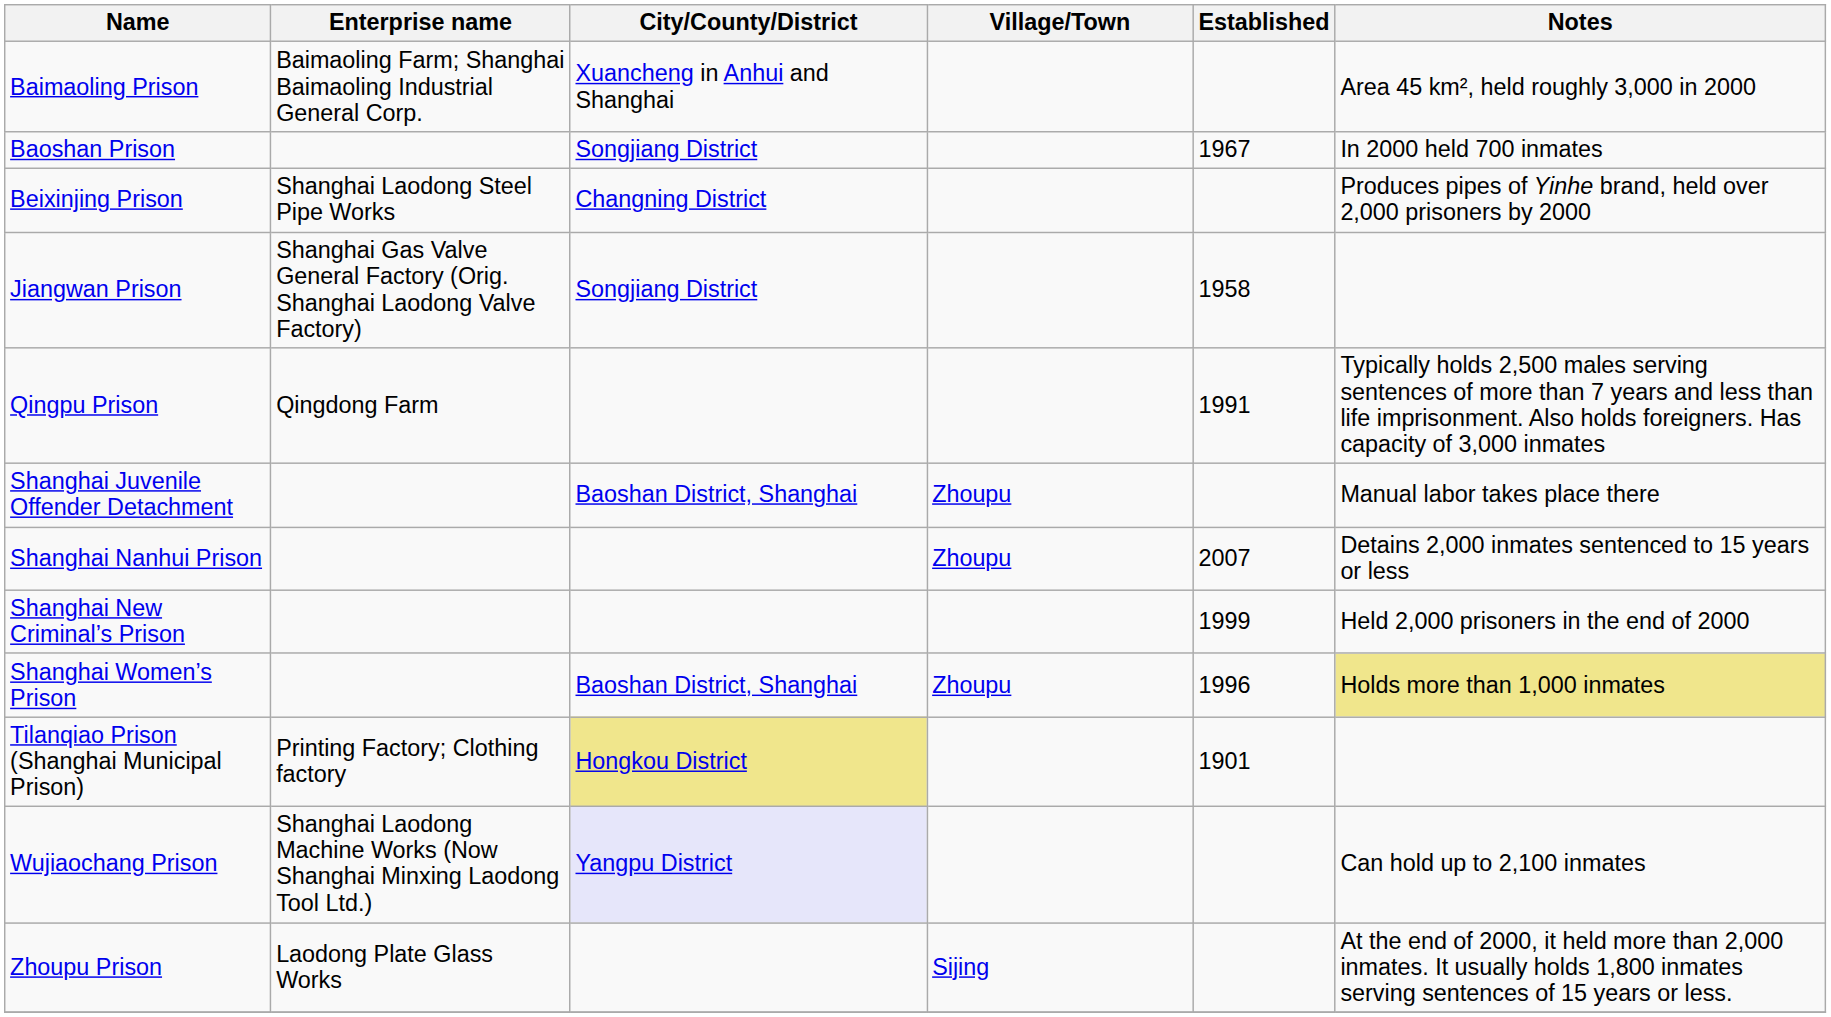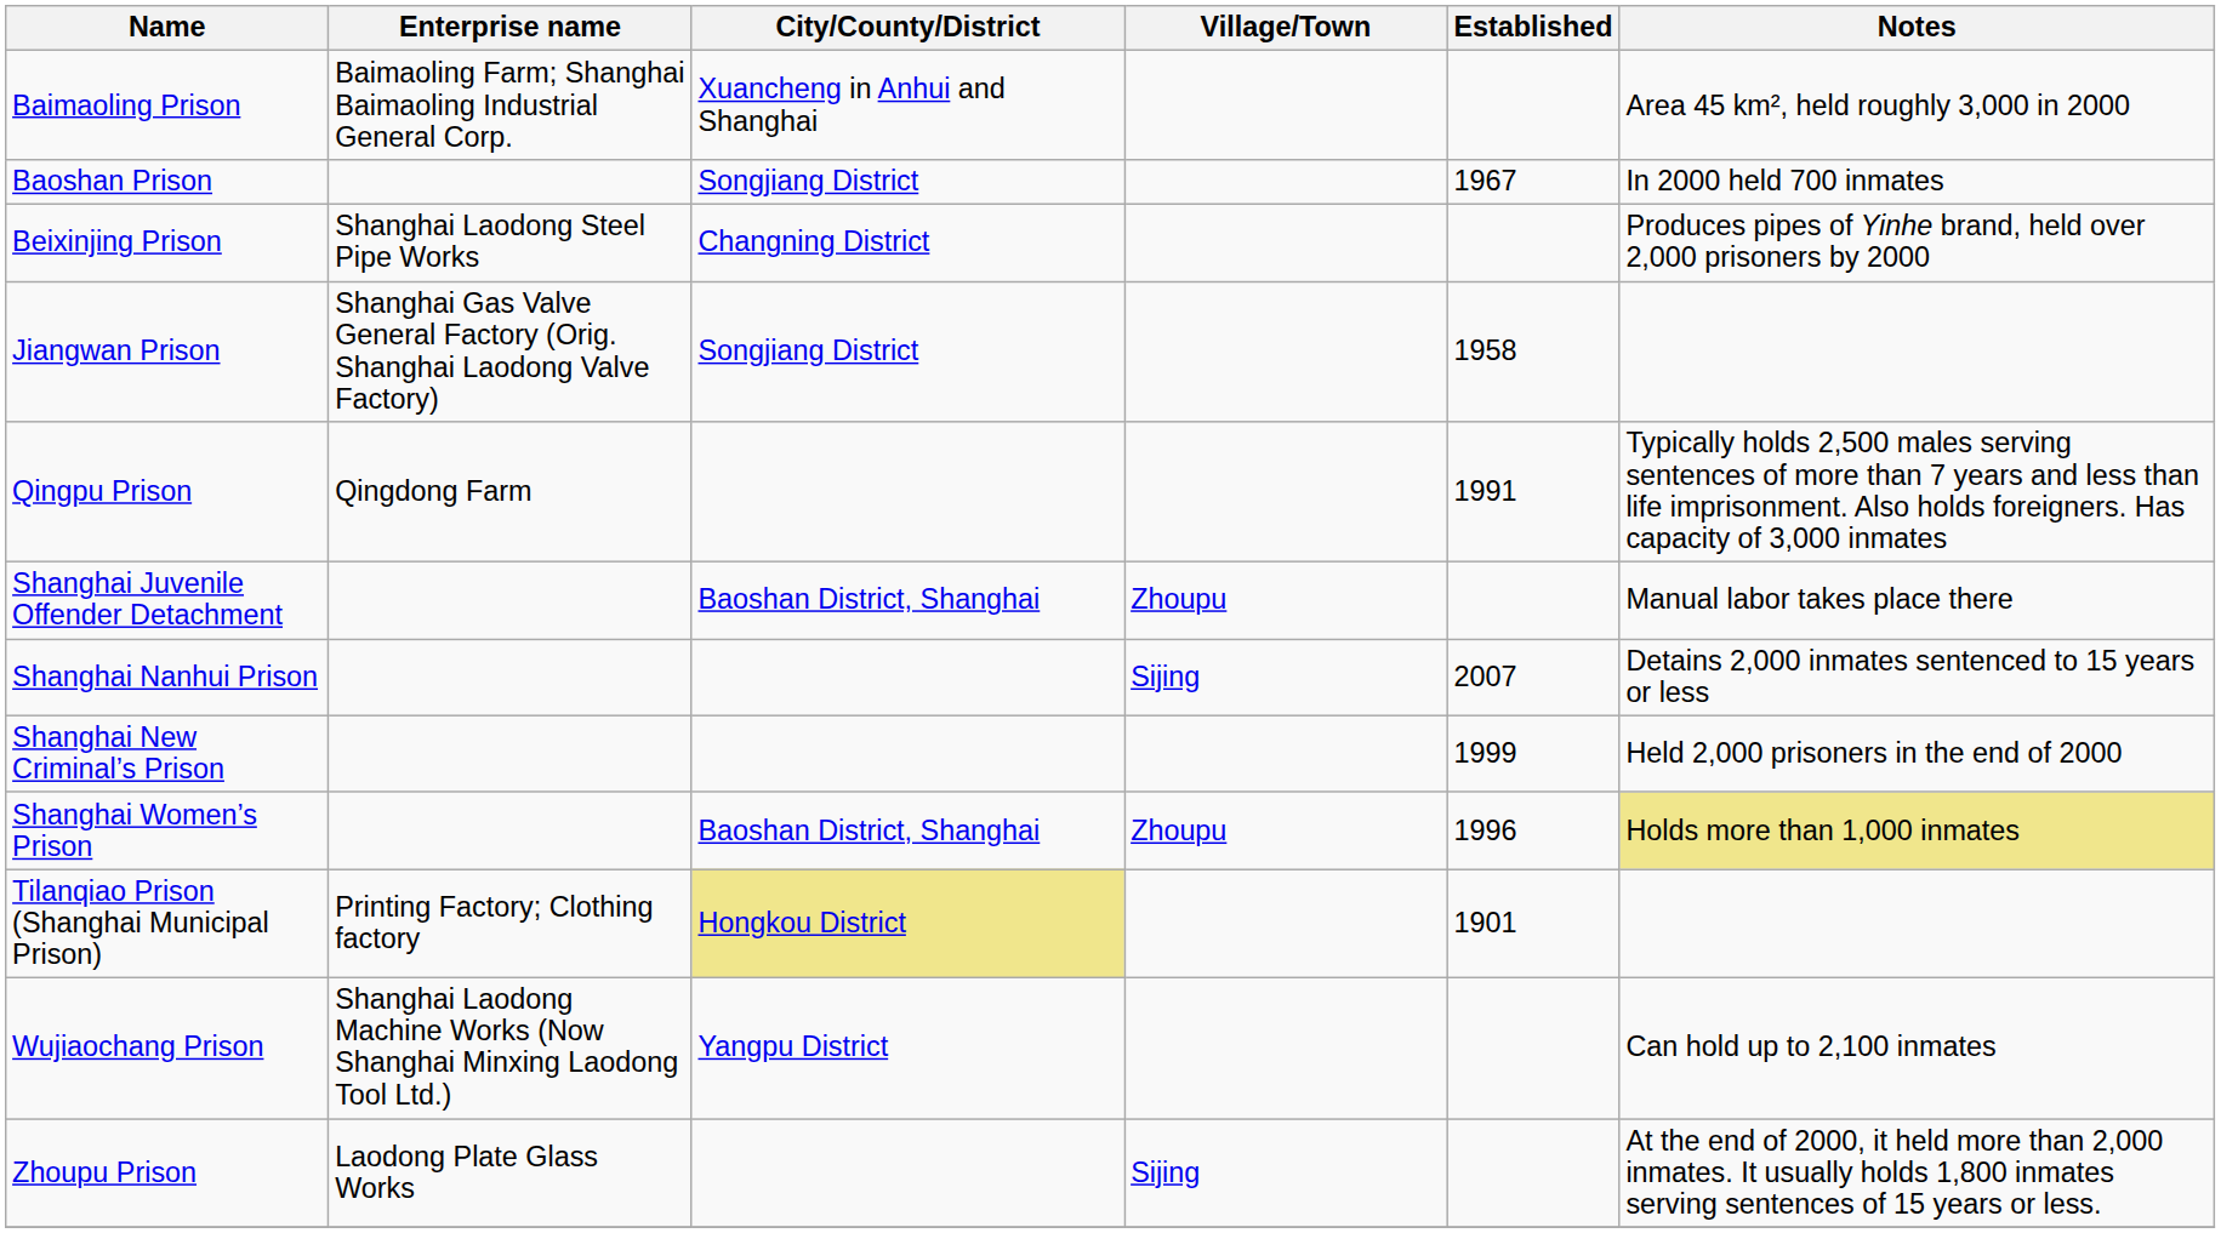Shanghai Nanhui Prison | Village/Town: Zhoupu -> Sijing
Wujiaochang Prison | City/County/District: lavender background -> no background
